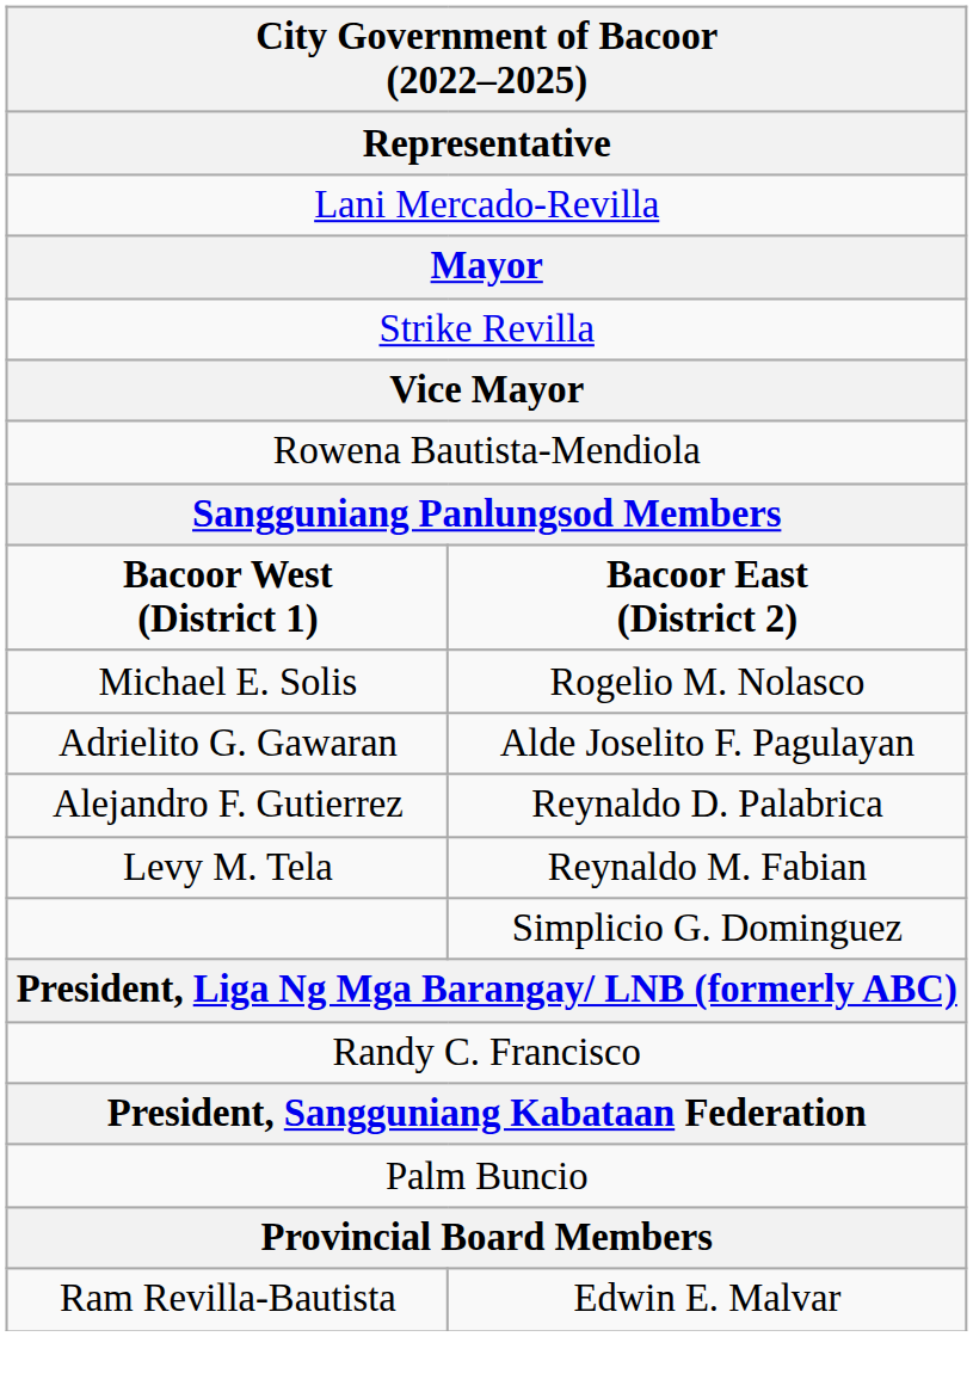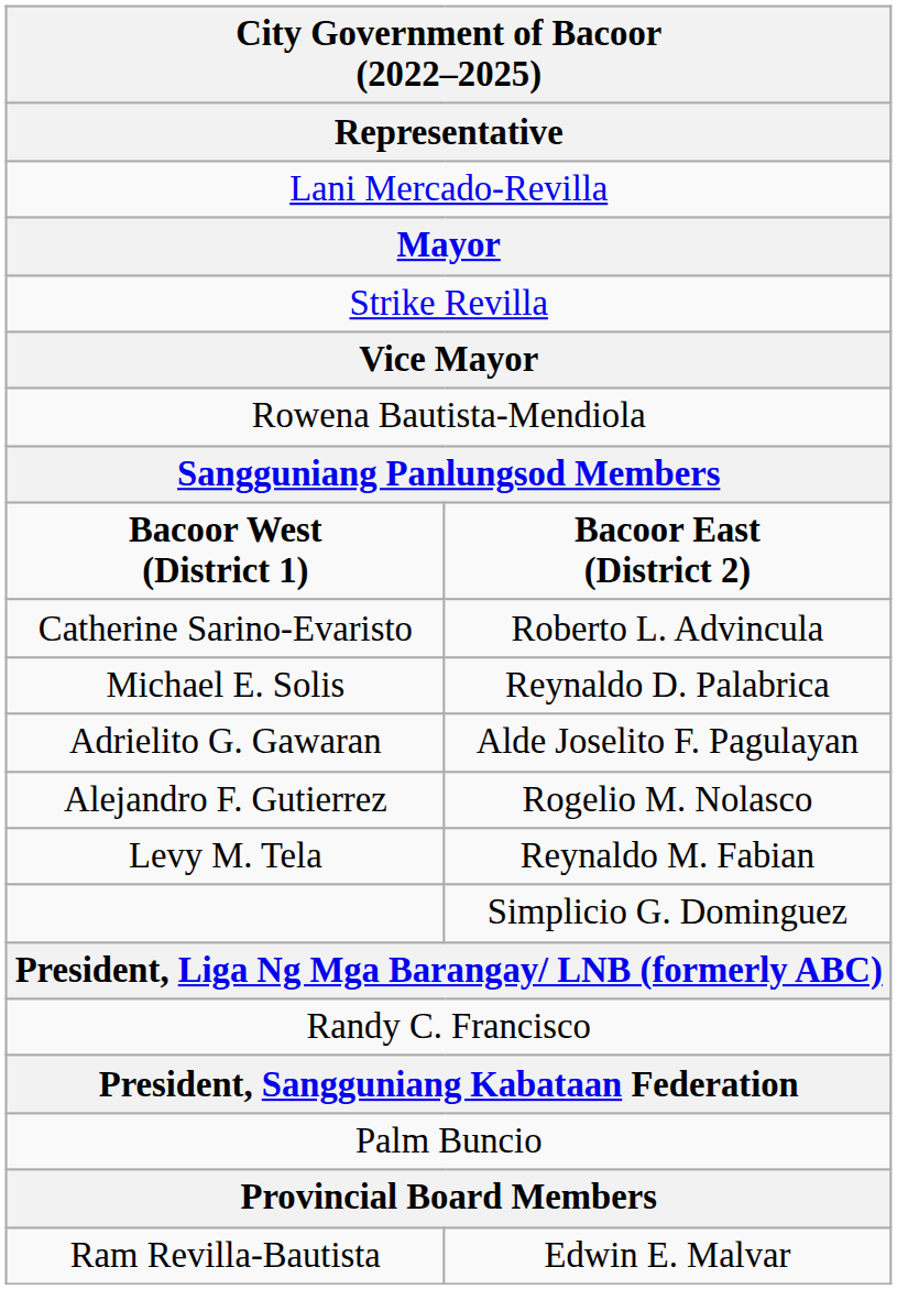+ row: Catherine Sarino-Evaristo | Roberto L. Advincula
Michael E. Solis | column 2: Rogelio M. Nolasco -> Reynaldo D. Palabrica
Alejandro F. Gutierrez | column 2: Reynaldo D. Palabrica -> Rogelio M. Nolasco
